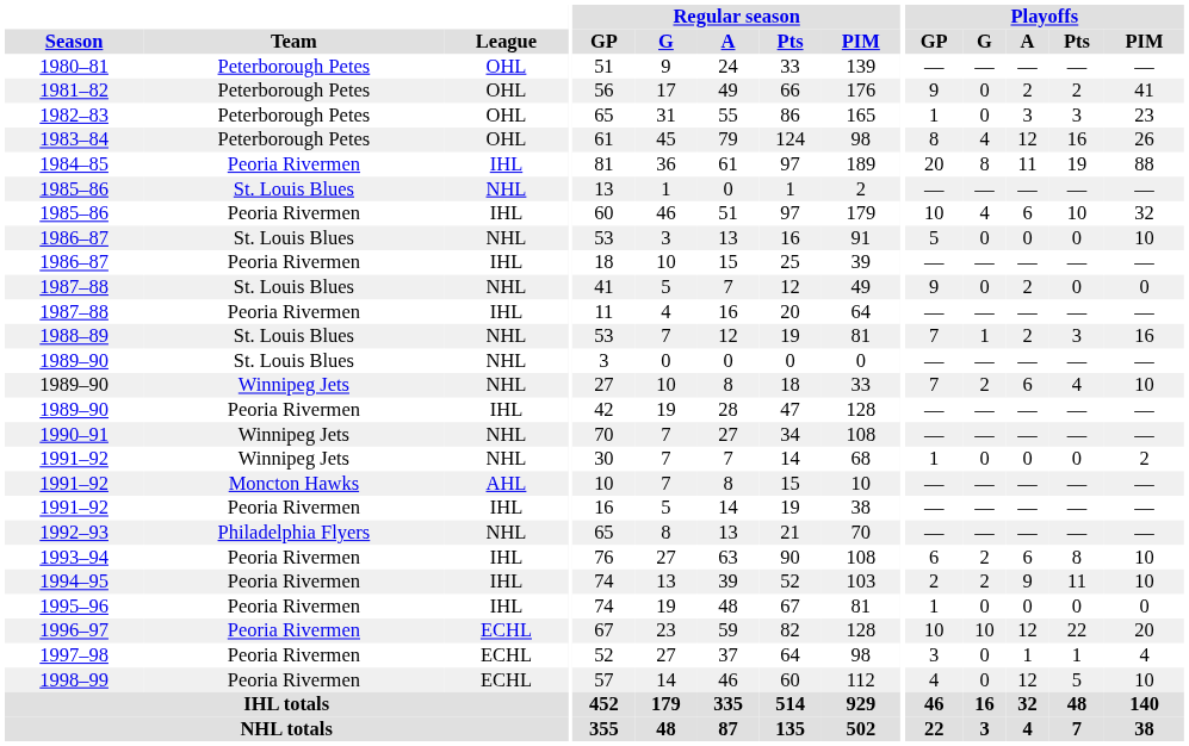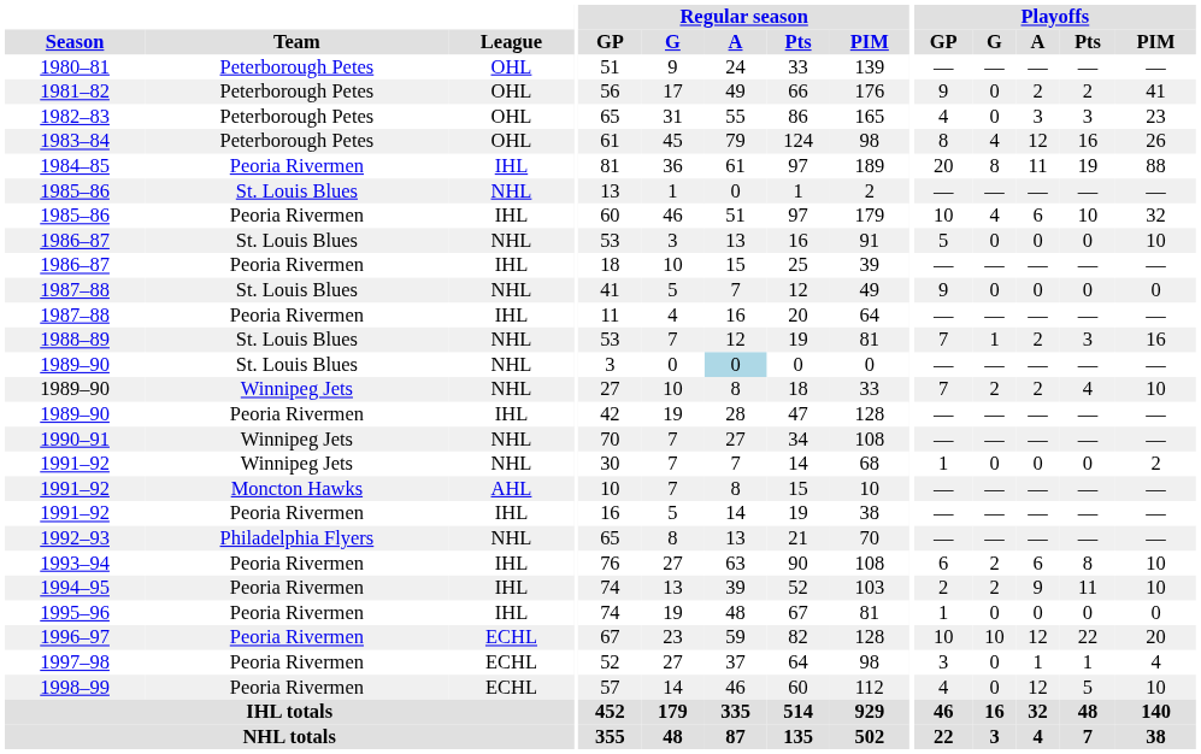1982–83 | Playoffs / GP: 1 -> 4
1987–88 / St. Louis Blues | Playoffs / A: 2 -> 0
1989–90 / St. Louis Blues | Regular season / A: no background -> lightblue background
1989–90 / Winnipeg Jets | Playoffs / A: 6 -> 2
